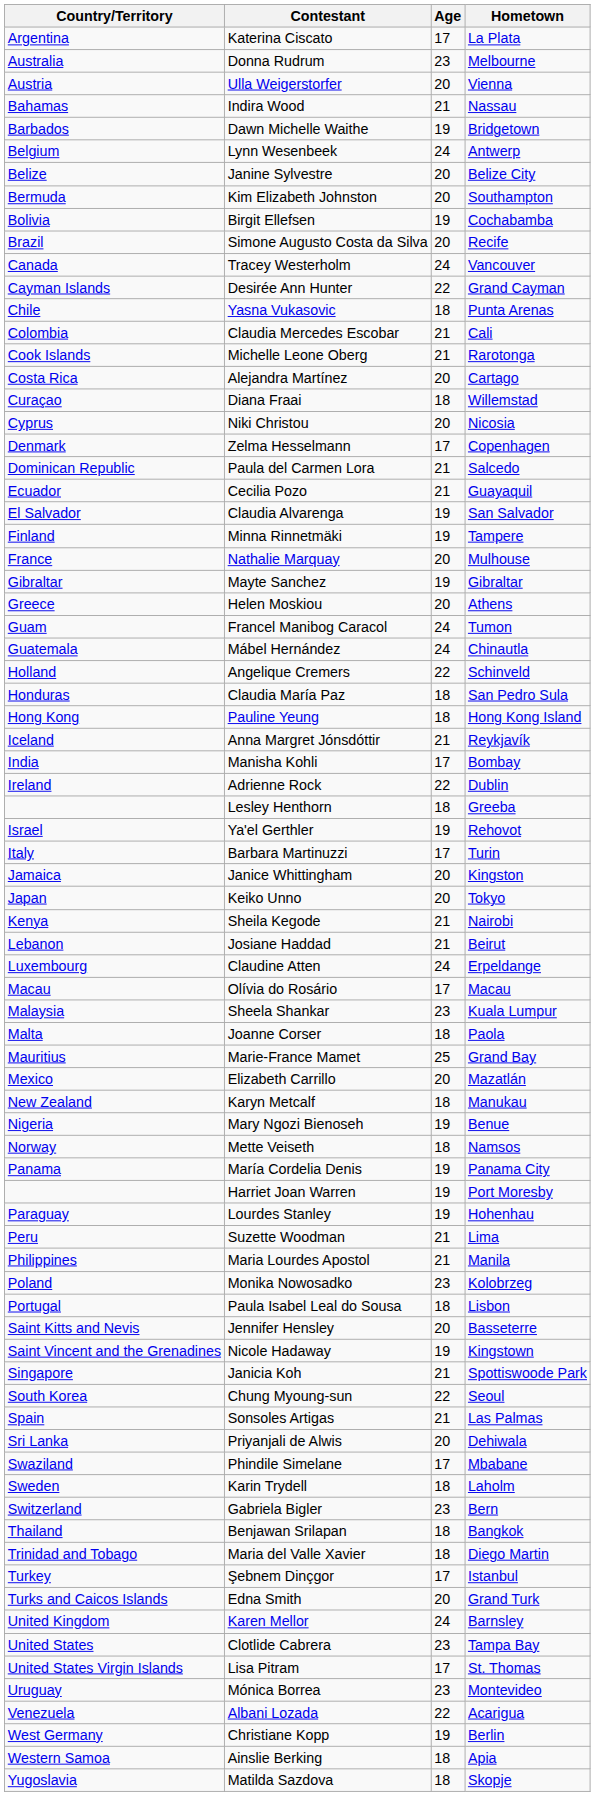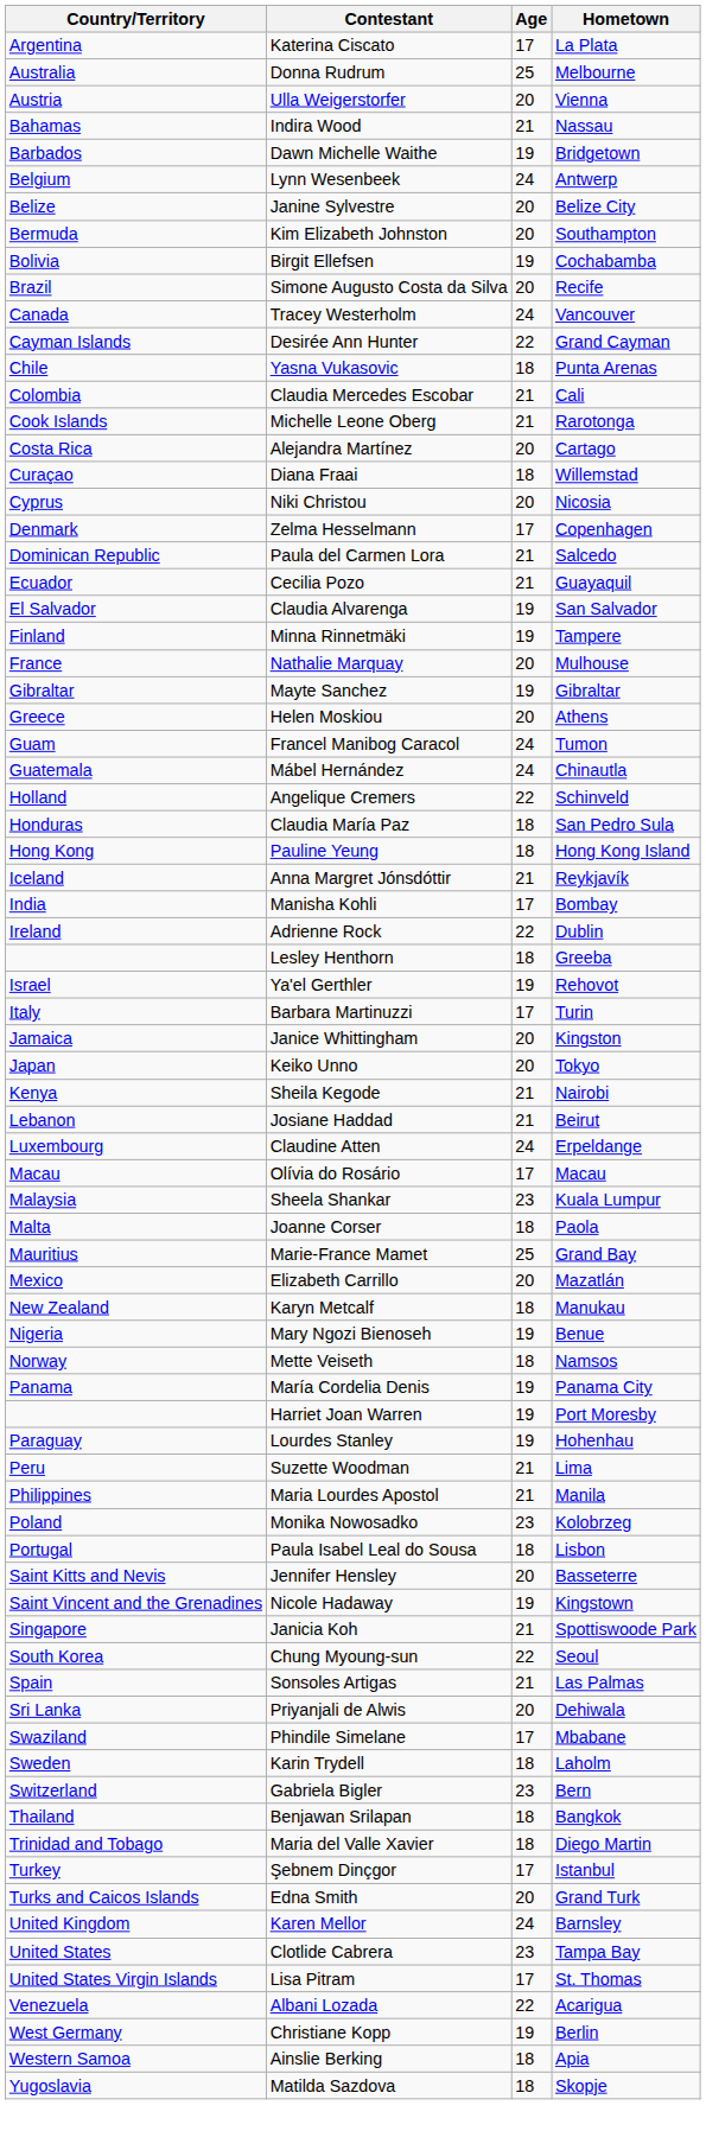Donna Rudrum | Age: 23 -> 25
- row: Uruguay | Mónica Borrea | 23 | Montevideo
